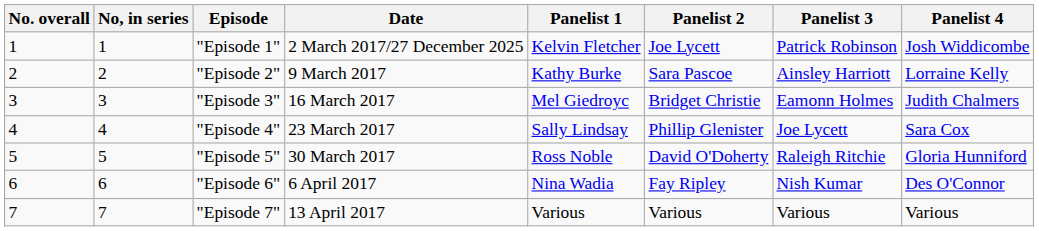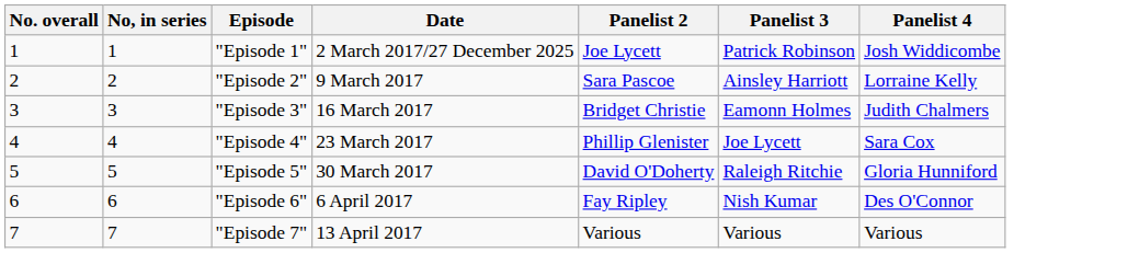- column: Panelist 1 | Kelvin Fletcher | Kathy Burke | Mel Giedroyc | Sally Lindsay | Ross Noble | Nina Wadia | Various
